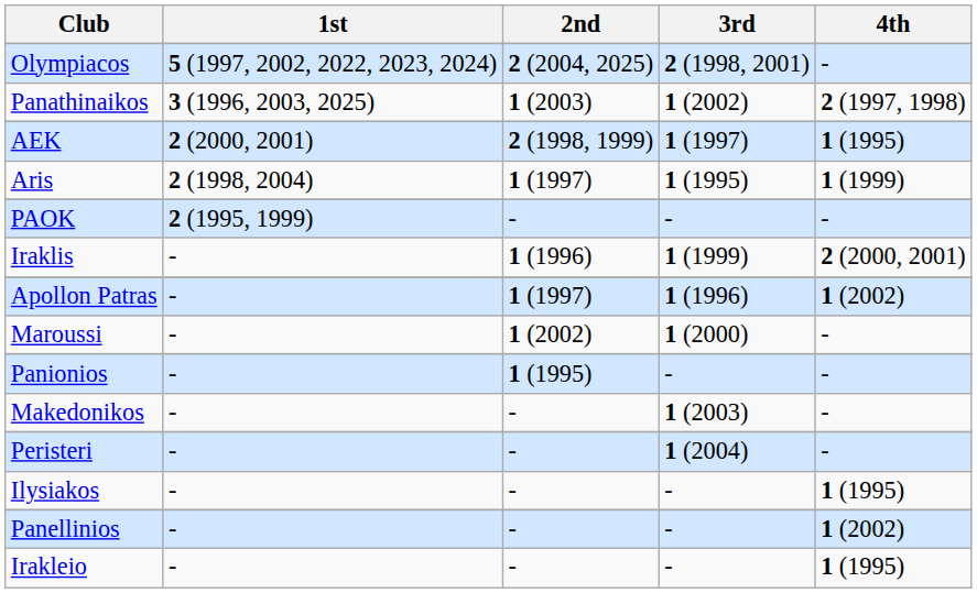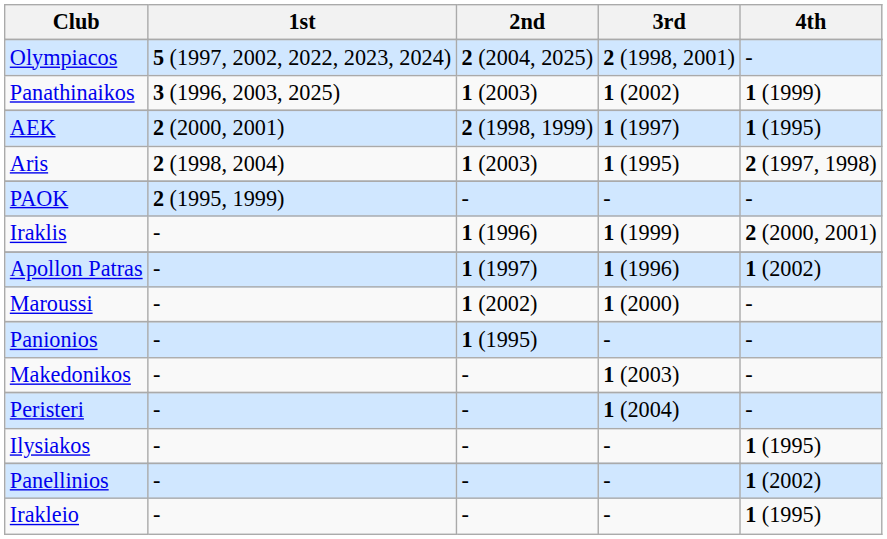Panathinaikos | 4th: 2 (1997, 1998) -> 1 (1999)
Aris | 2nd: 1 (1997) -> 1 (2003)
Aris | 4th: 1 (1999) -> 2 (1997, 1998)
